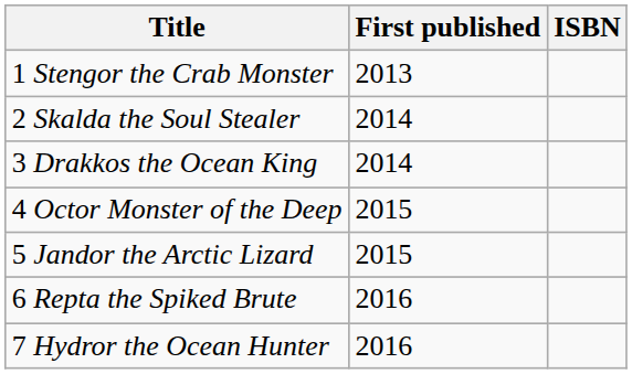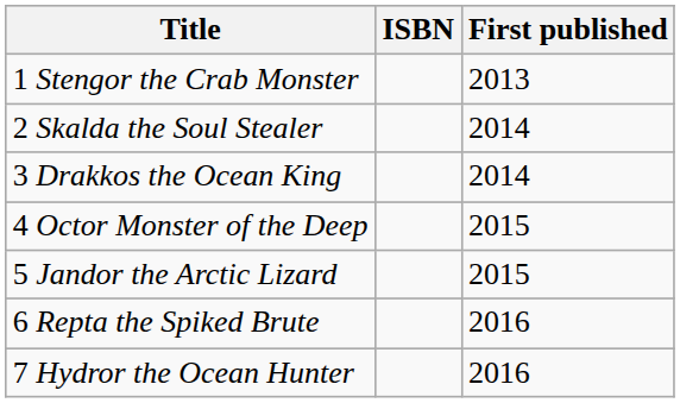columns swapped: First published <-> ISBN
